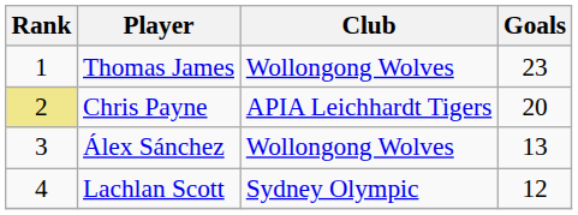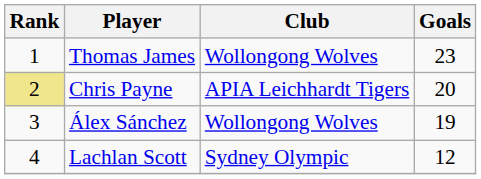Álex Sánchez | Goals: 13 -> 19
